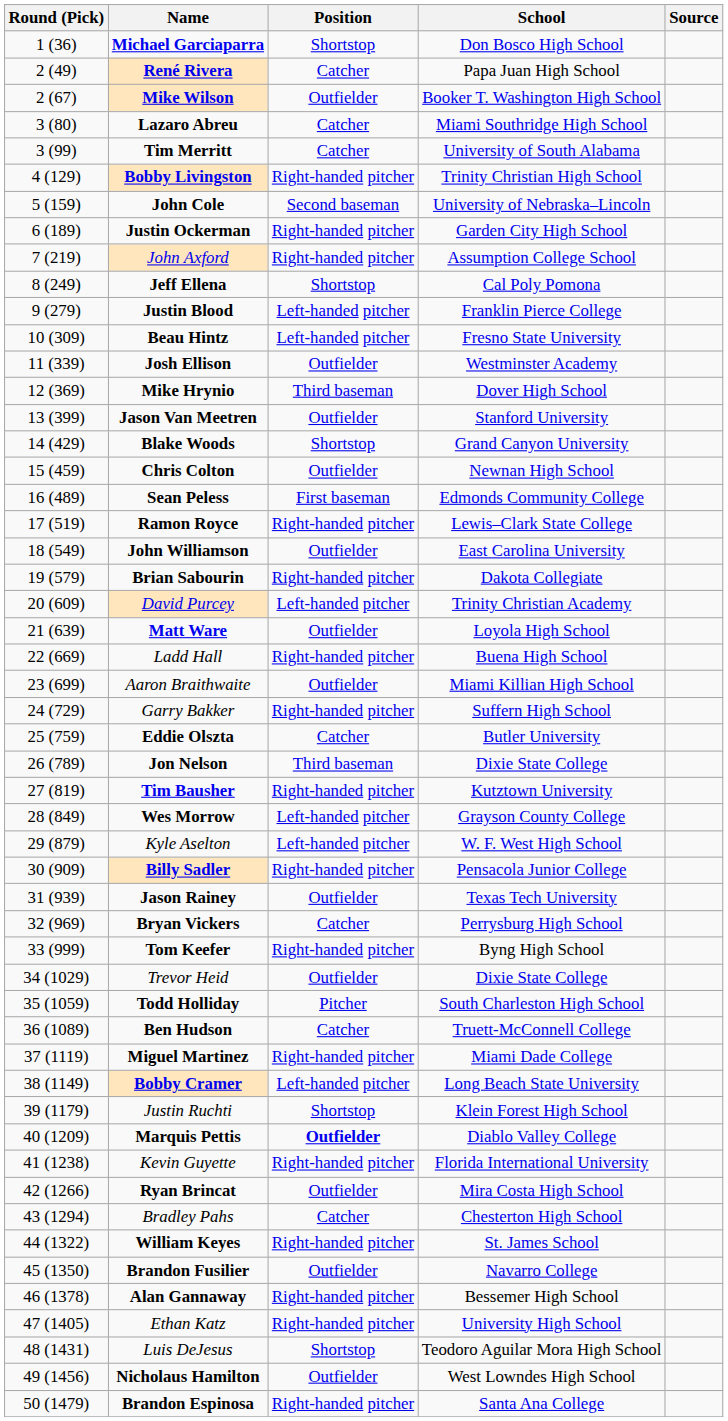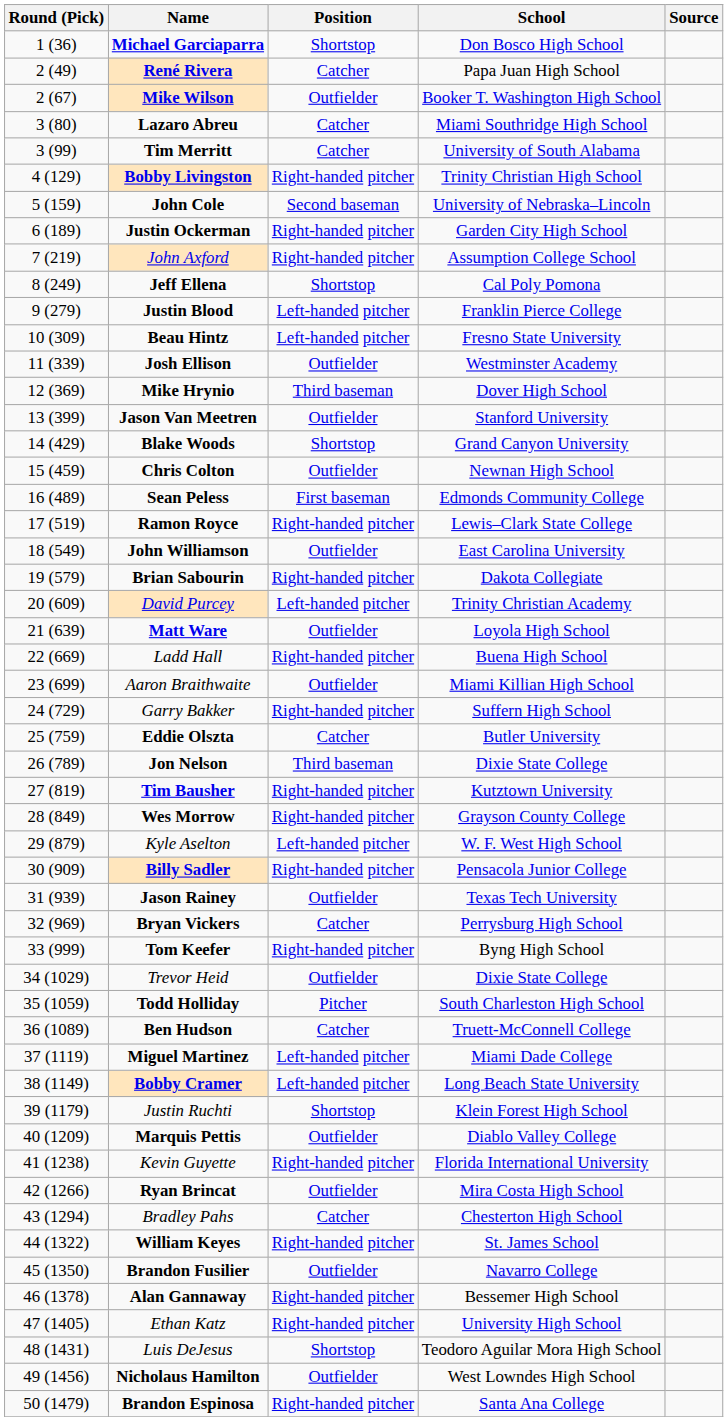Wes Morrow | Position: Left-handed pitcher -> Right-handed pitcher
Miguel Martinez | Position: Right-handed pitcher -> Left-handed pitcher
Marquis Pettis | Position: bold -> normal
